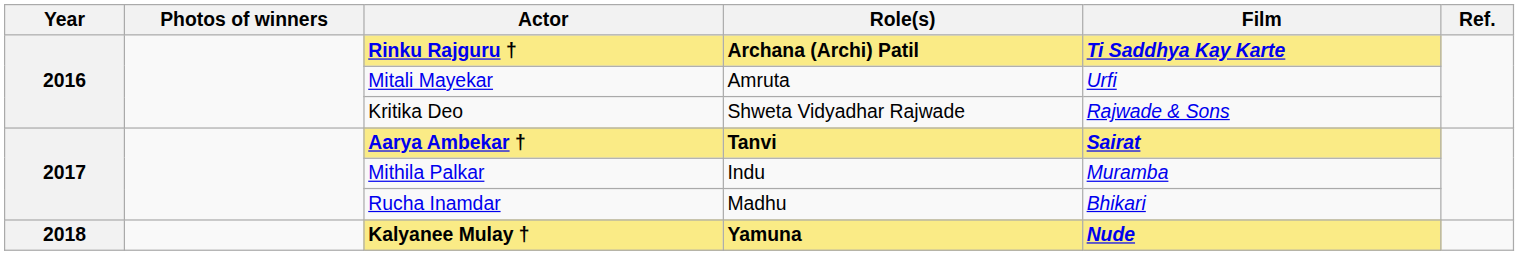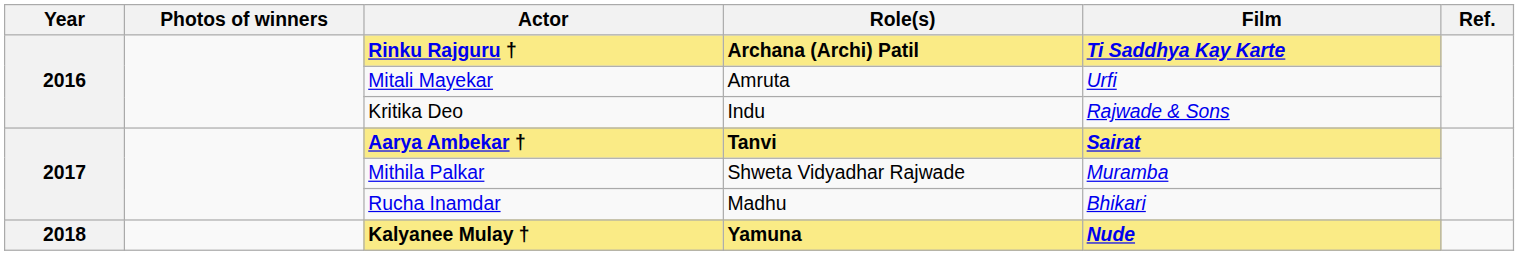Kritika Deo | Role(s): Shweta Vidyadhar Rajwade -> Indu
Mithila Palkar | Role(s): Indu -> Shweta Vidyadhar Rajwade
